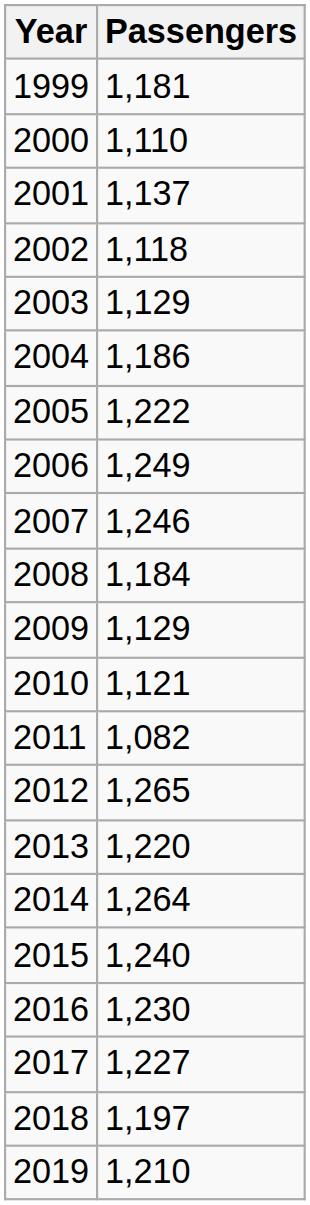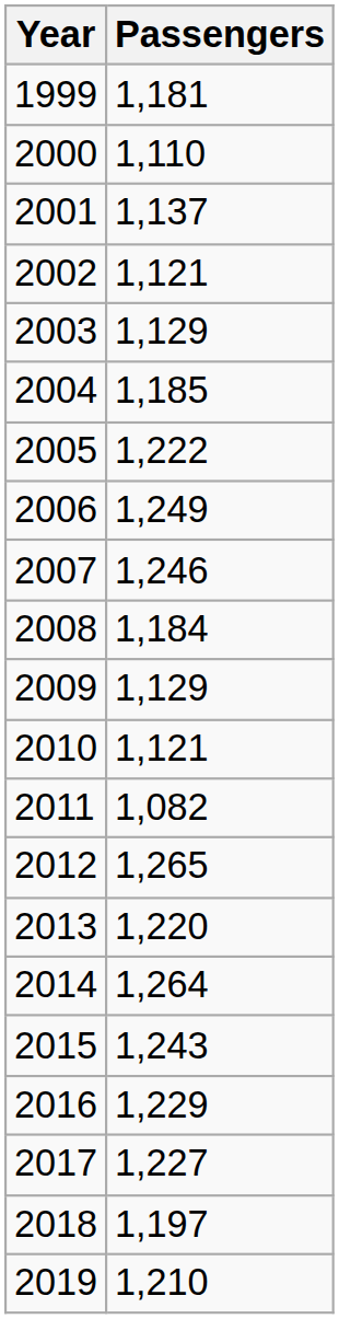2002 | Passengers: 1,118 -> 1,121
2004 | Passengers: 1,186 -> 1,185
2015 | Passengers: 1,240 -> 1,243
2016 | Passengers: 1,230 -> 1,229
